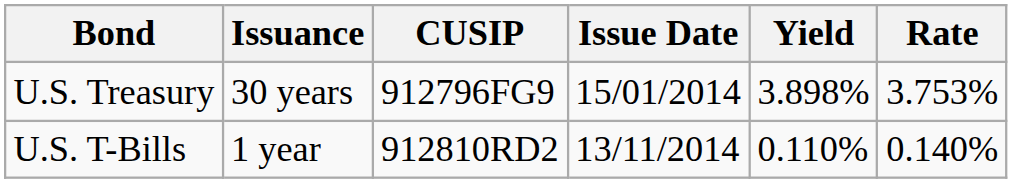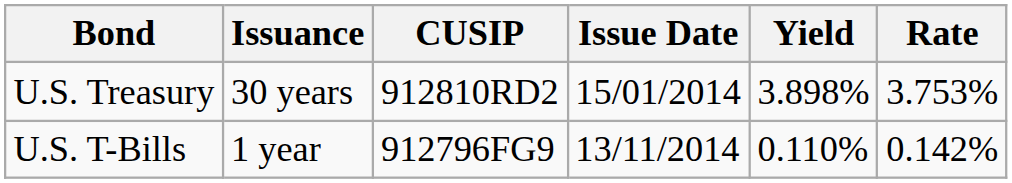U.S. Treasury | CUSIP: 912796FG9 -> 912810RD2
U.S. T-Bills | CUSIP: 912810RD2 -> 912796FG9
U.S. T-Bills | Rate: 0.140% -> 0.142%
